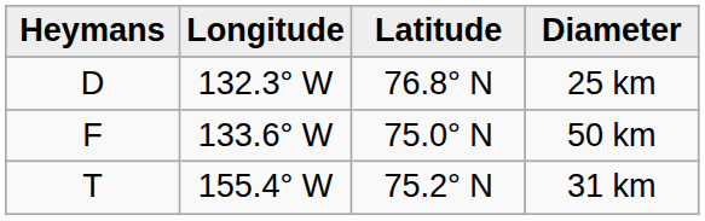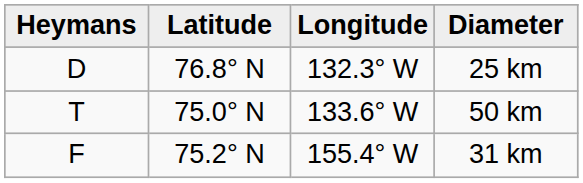columns swapped: Latitude <-> Longitude
50 km | Heymans: F -> T
31 km | Heymans: T -> F
